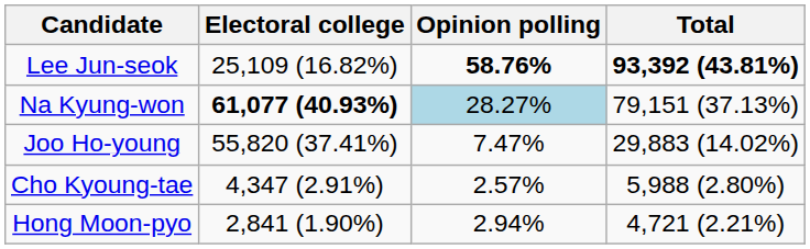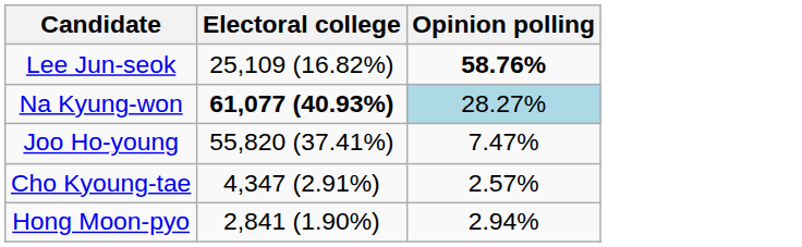- column: Total | 93,392 (43.81%) | 79,151 (37.13%) | 29,883 (14.02%) | 5,988 (2.80%) | 4,721 (2.21%)
